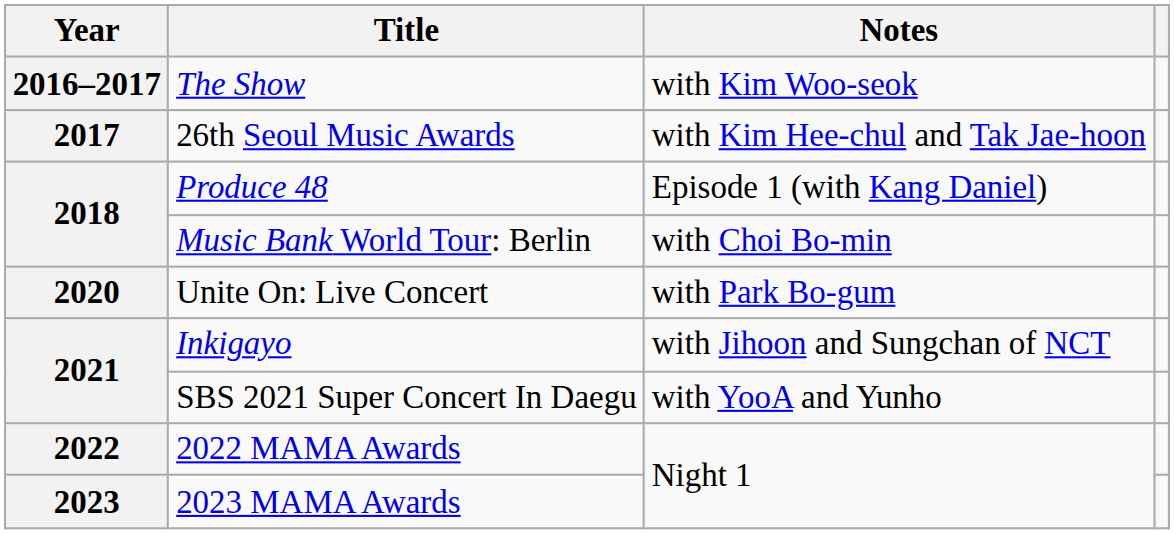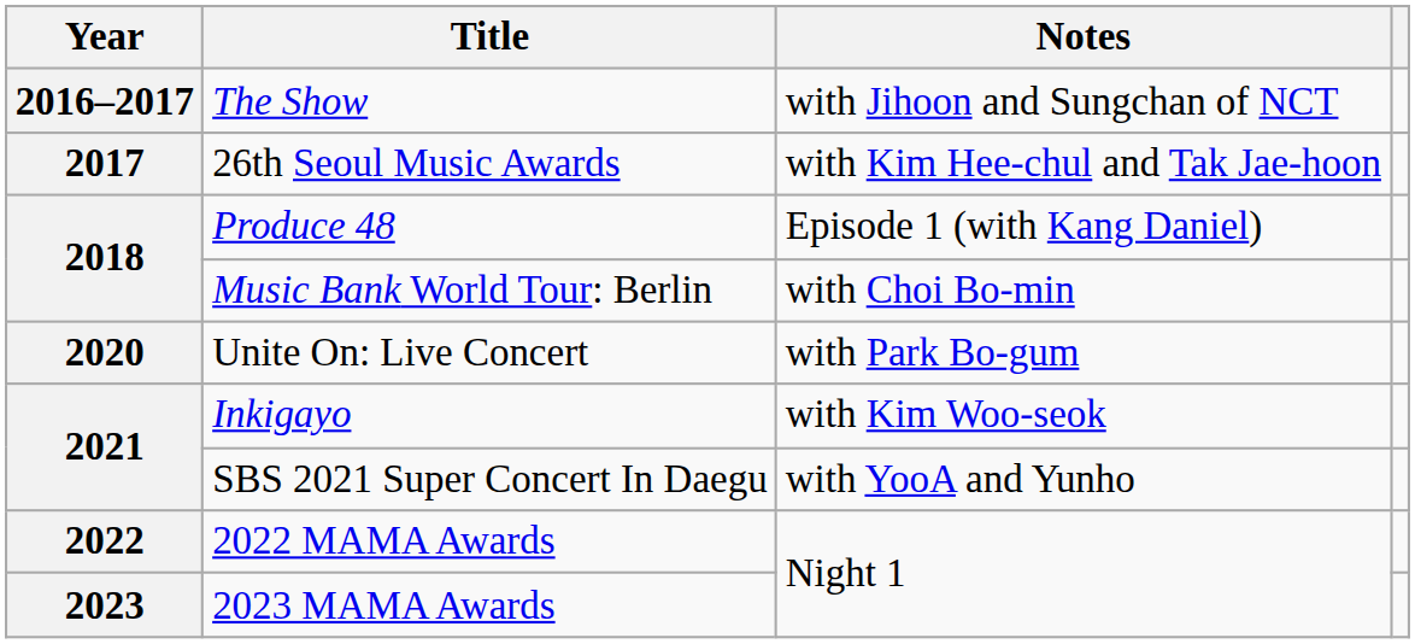The Show | Notes: with Kim Woo-seok -> with Jihoon and Sungchan of NCT
Inkigayo | Notes: with Jihoon and Sungchan of NCT -> with Kim Woo-seok
